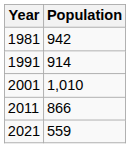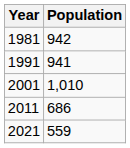1991 | Population: 914 -> 941
2011 | Population: 866 -> 686
